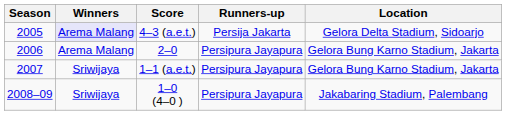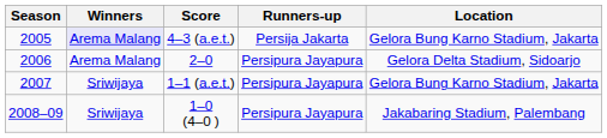4–3 (a.e.t.) | Location: Gelora Delta Stadium, Sidoarjo -> Gelora Bung Karno Stadium, Jakarta
2–0 | Location: Gelora Bung Karno Stadium, Jakarta -> Gelora Delta Stadium, Sidoarjo
